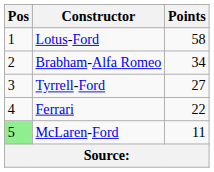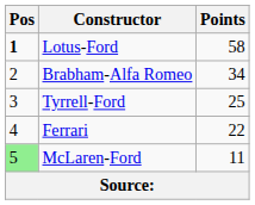Lotus-Ford | Pos: normal -> bold
Tyrrell-Ford | Points: 27 -> 25
